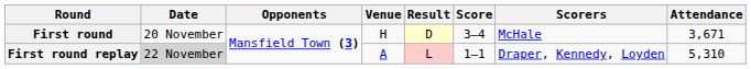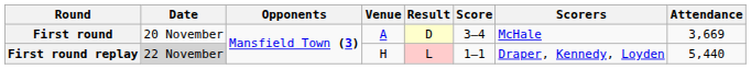First round | Venue: H -> A
First round | Attendance: 3,671 -> 3,669
First round replay | Venue: A -> H
First round replay | Attendance: 5,310 -> 5,440
